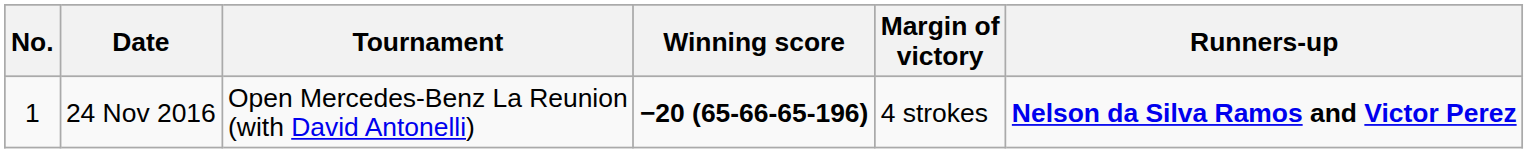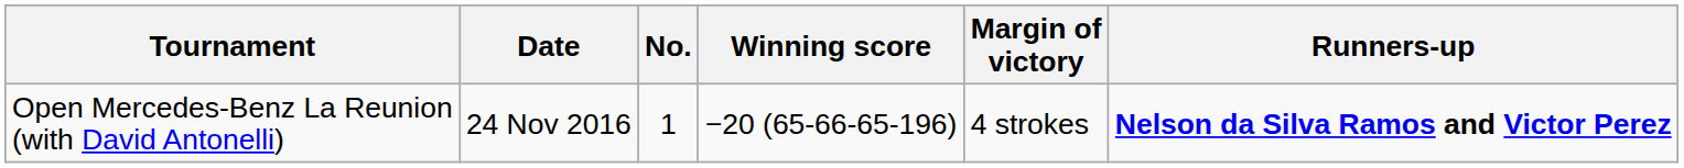columns swapped: No. <-> Tournament
24 Nov 2016 | Winning score: bold -> normal
